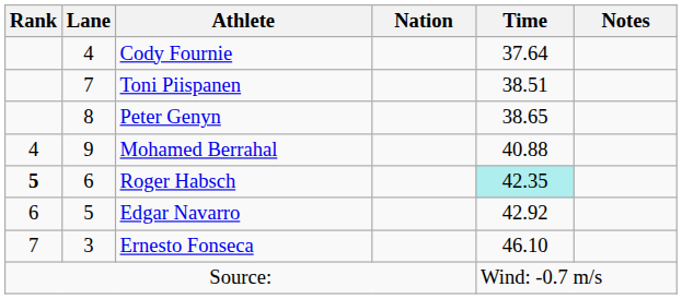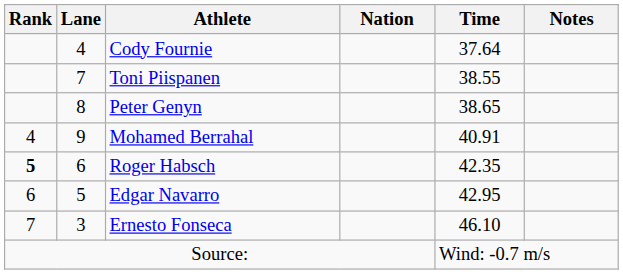Toni Piispanen | Time: 38.51 -> 38.55
Mohamed Berrahal | Time: 40.88 -> 40.91
Roger Habsch | Time: paleturquoise background -> no background
Edgar Navarro | Time: 42.92 -> 42.95
